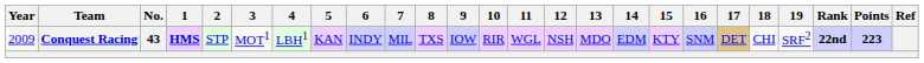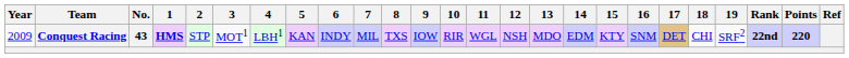Conquest Racing | Points: 223 -> 220
